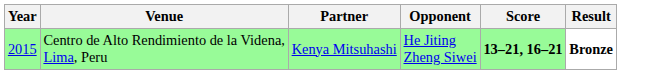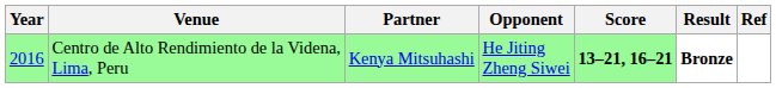+ column: Ref
Centro de Alto Rendimiento de la Videna, Lima, Peru | Year: 2015 -> 2016
